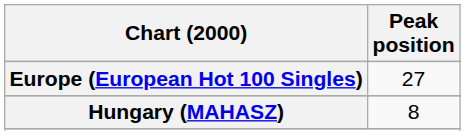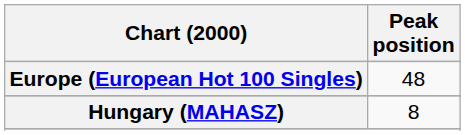Europe (European Hot 100 Singles) | Peak position: 27 -> 48
